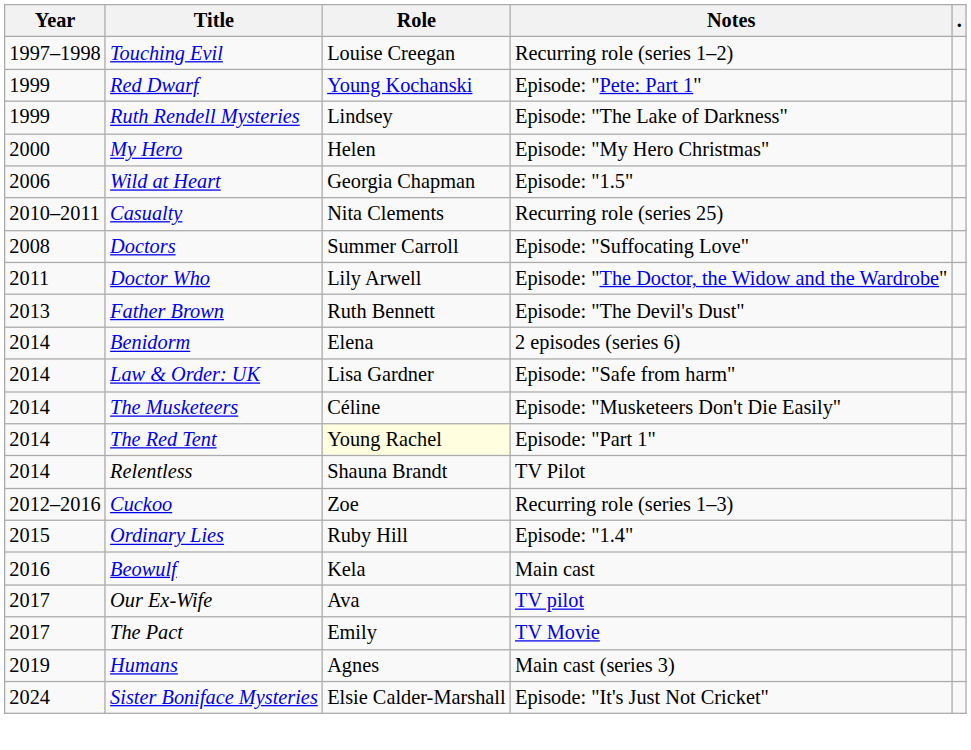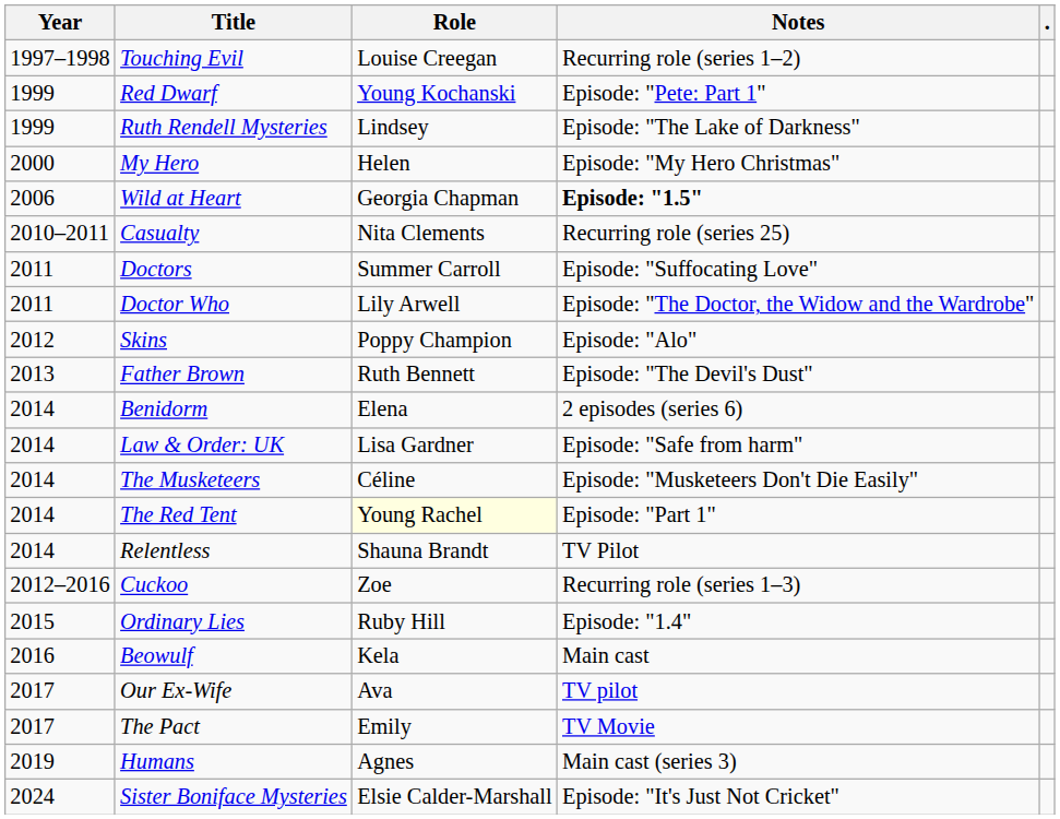Wild at Heart | Notes: normal -> bold
Doctors | Year: 2008 -> 2011
+ row: 2012 | Skins | Poppy Champion | Episode: "Alo"
